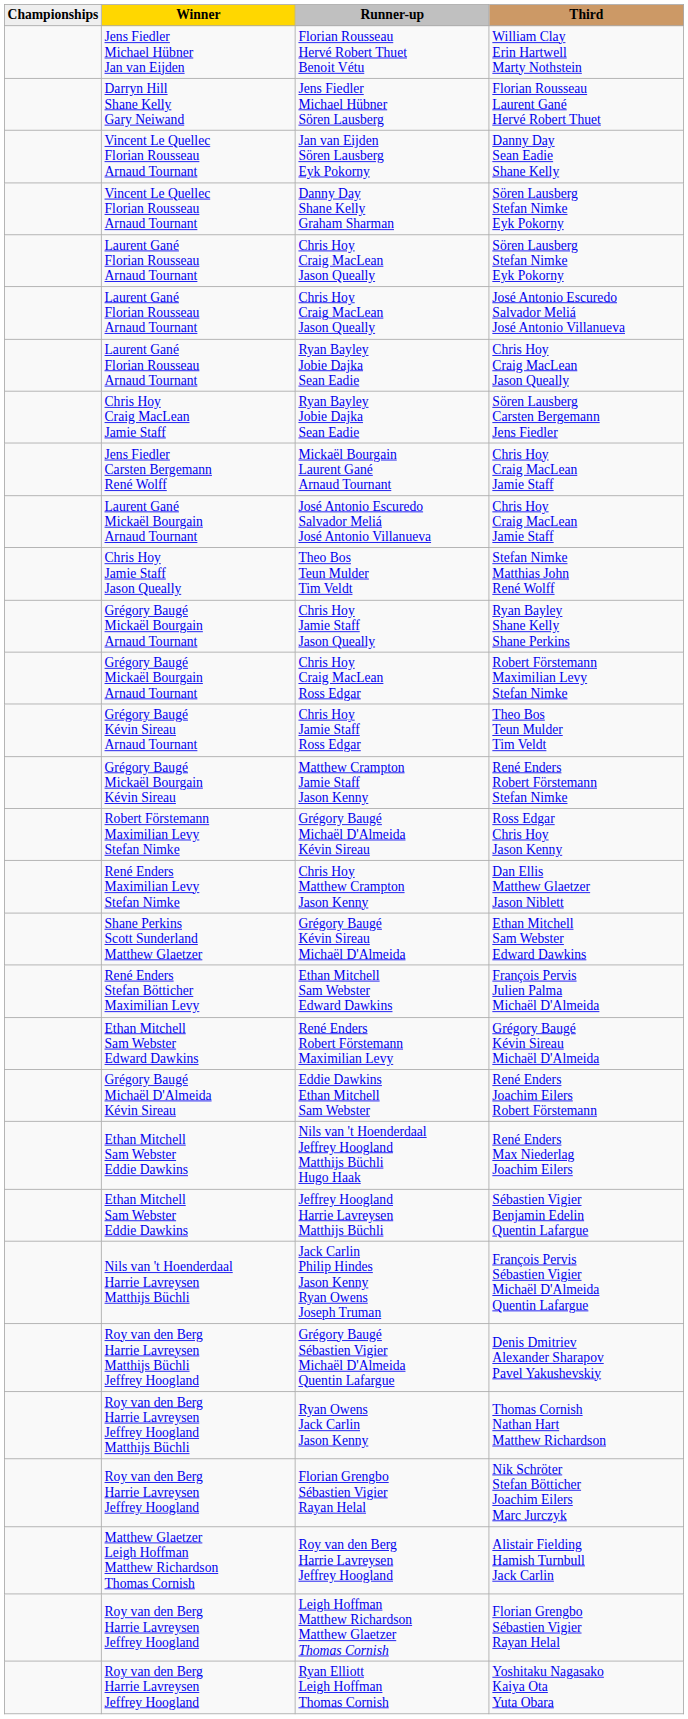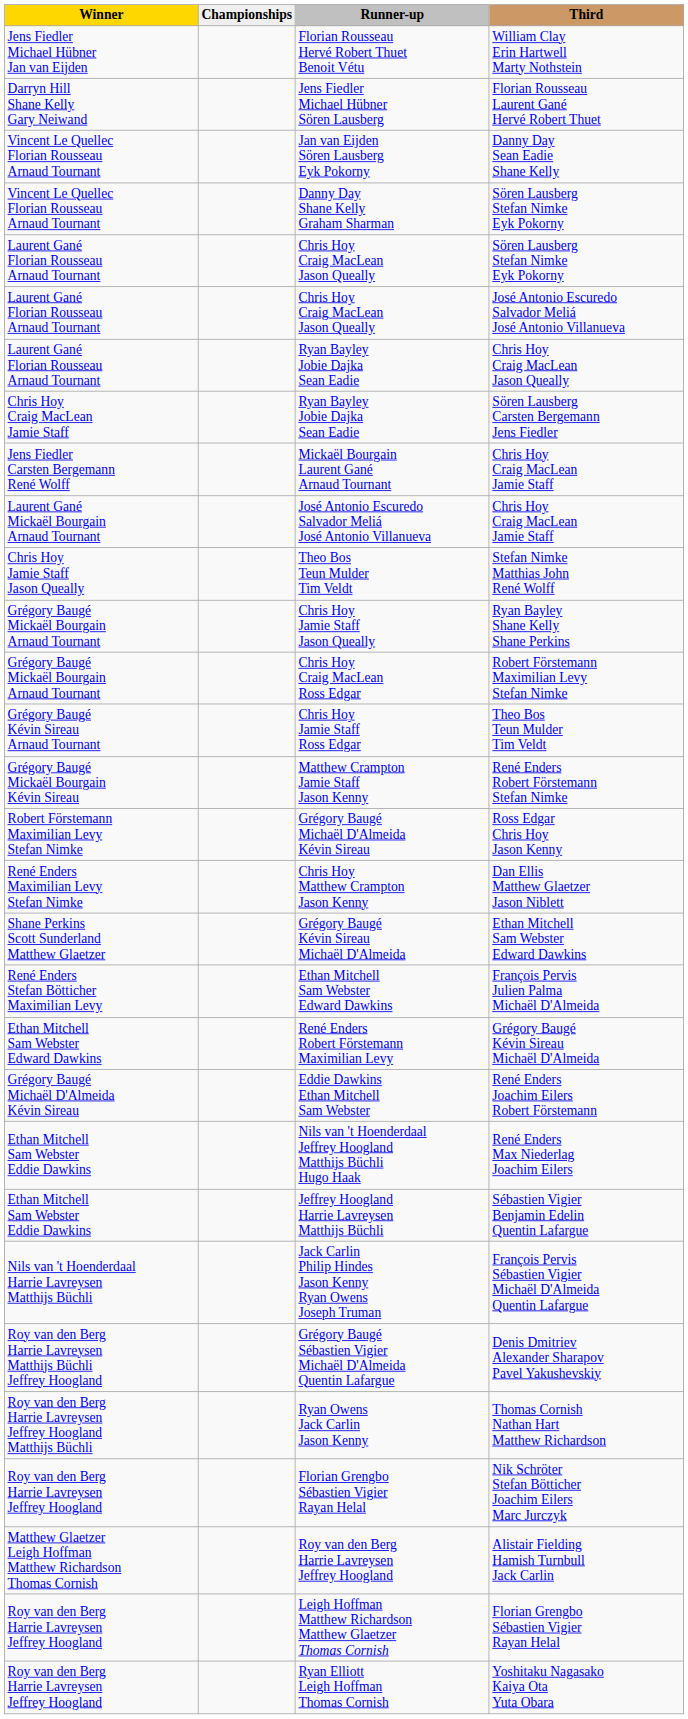columns swapped: Championships <-> Winner
